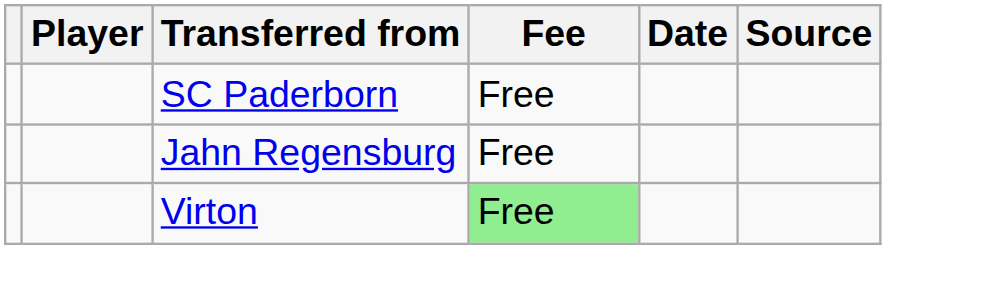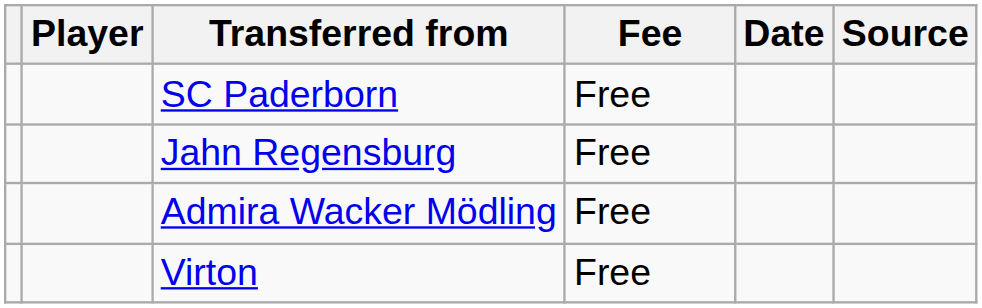+ row: Admira Wacker Mödling | Free
Virton | Fee: lightgreen background -> no background
